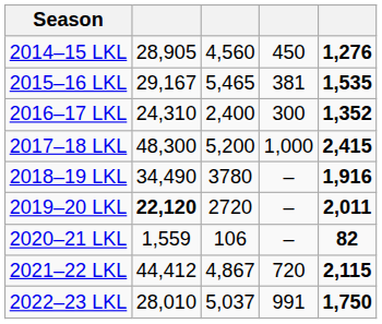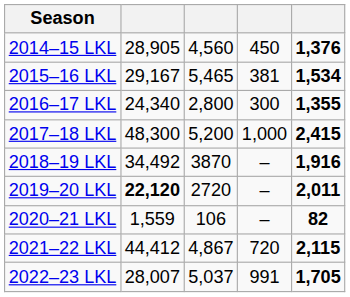2014–15 LKL | column 5: 1,276 -> 1,376
2015–16 LKL | column 5: 1,535 -> 1,534
2016–17 LKL | column 2: 24,310 -> 24,340
2016–17 LKL | column 3: 2,400 -> 2,800
2016–17 LKL | column 5: 1,352 -> 1,355
2018–19 LKL | column 2: 34,490 -> 34,492
2018–19 LKL | column 3: 3780 -> 3870
2022–23 LKL | column 2: 28,010 -> 28,007
2022–23 LKL | column 5: 1,750 -> 1,705
